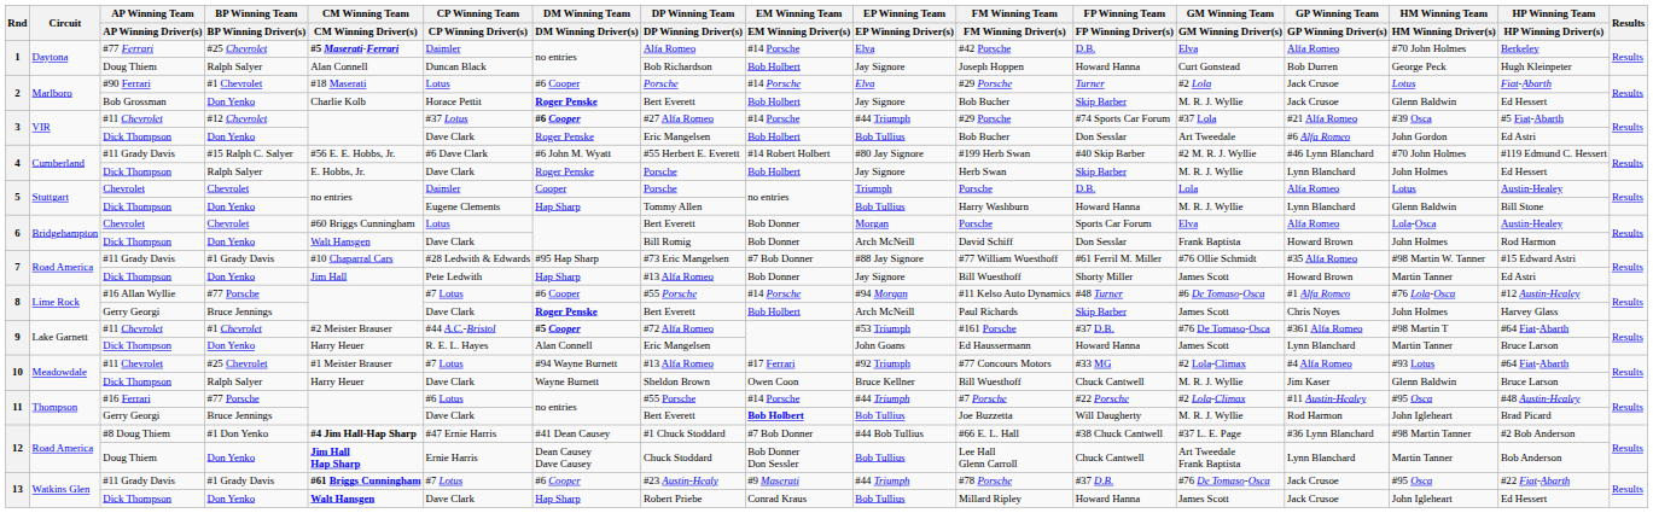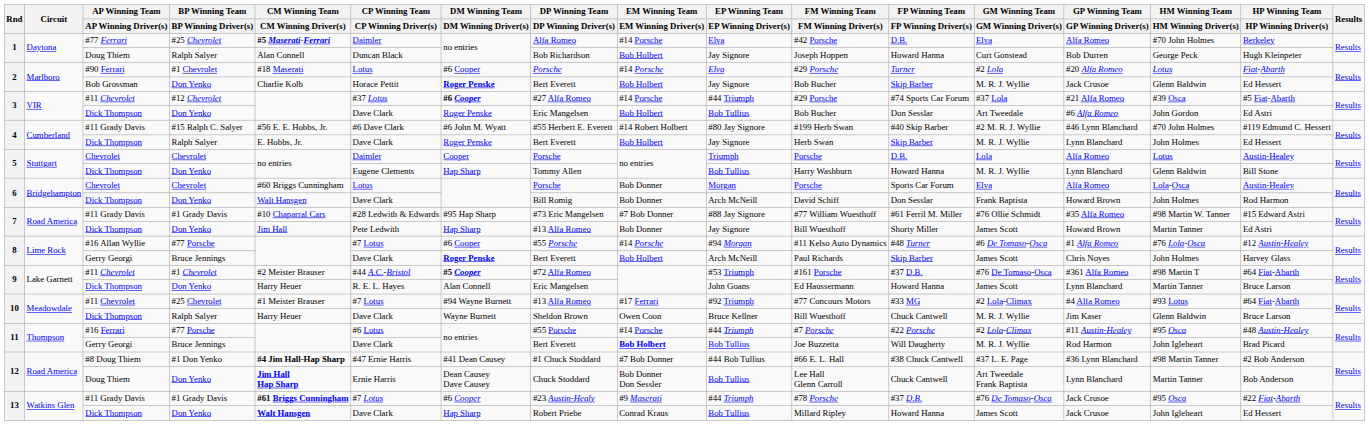2 / #90 Ferrari | GP Winning Team / GP Winning Driver(s): Jack Crusoe -> #20 Alfa Romeo
4 / Dick Thompson | DP Winning Team / DP Winning Driver(s): Porsche -> Bert Everett
6 / Chevrolet | DP Winning Team / DP Winning Driver(s): Bert Everett -> Porsche
